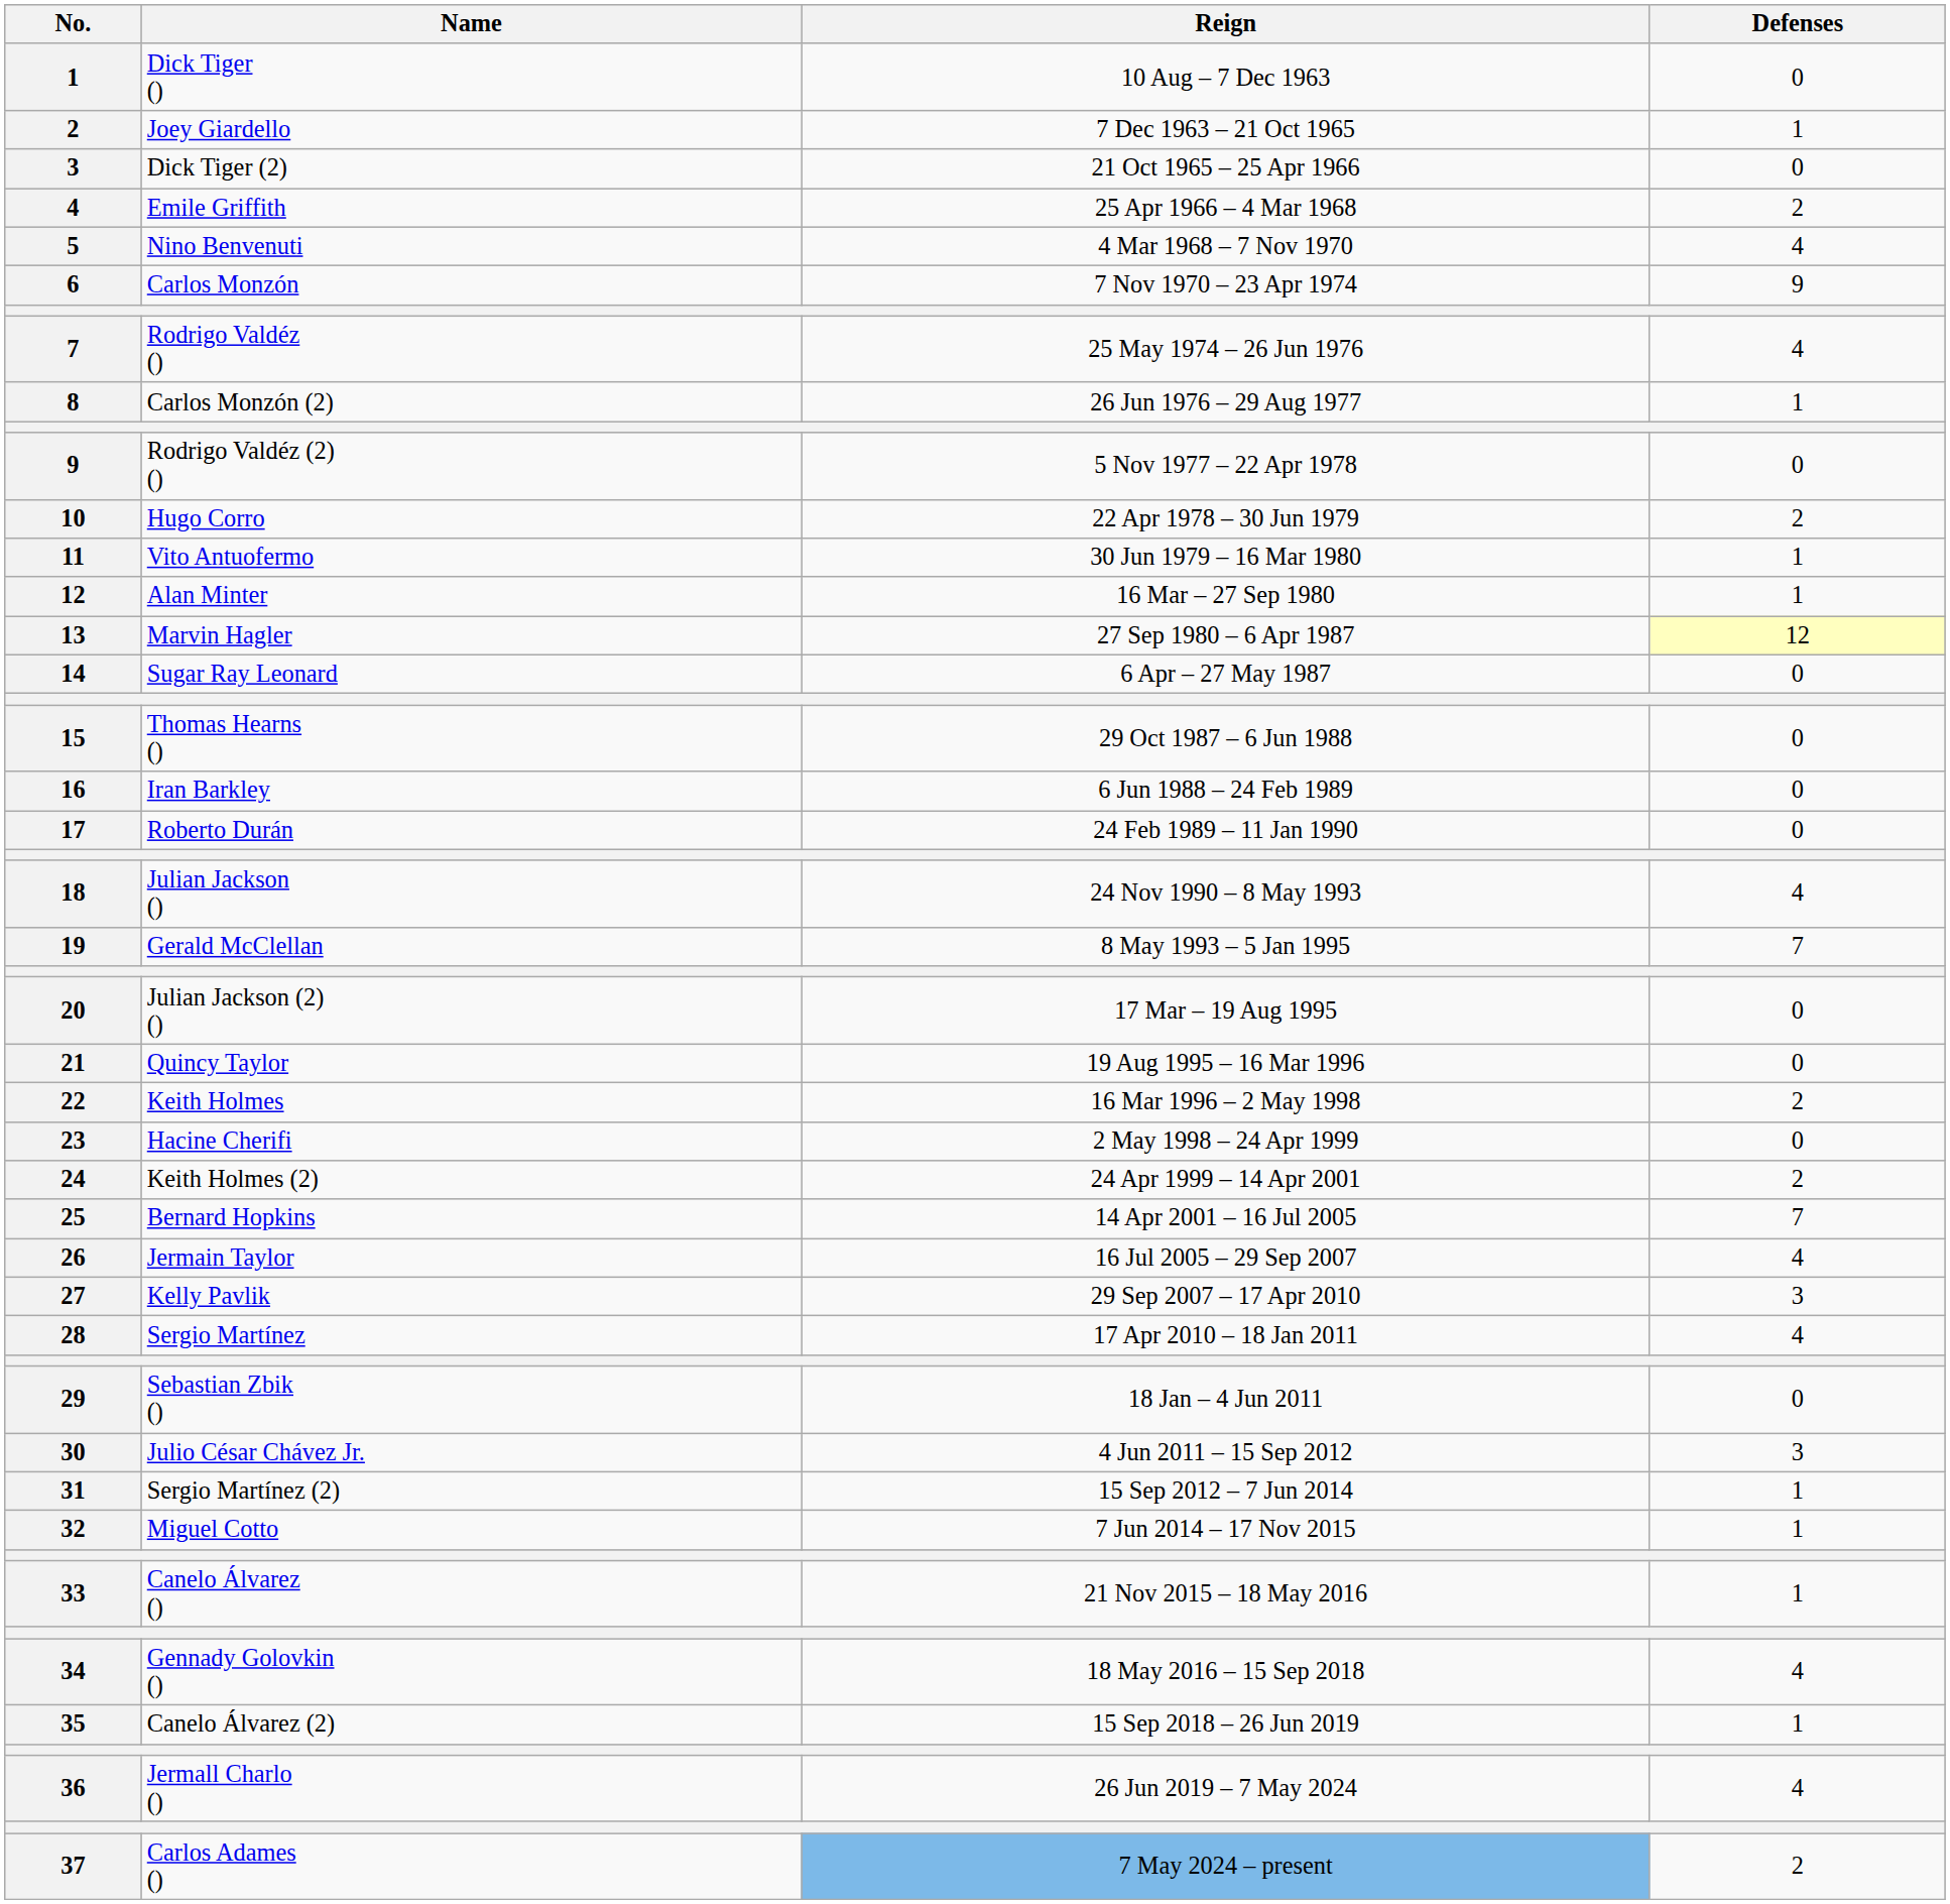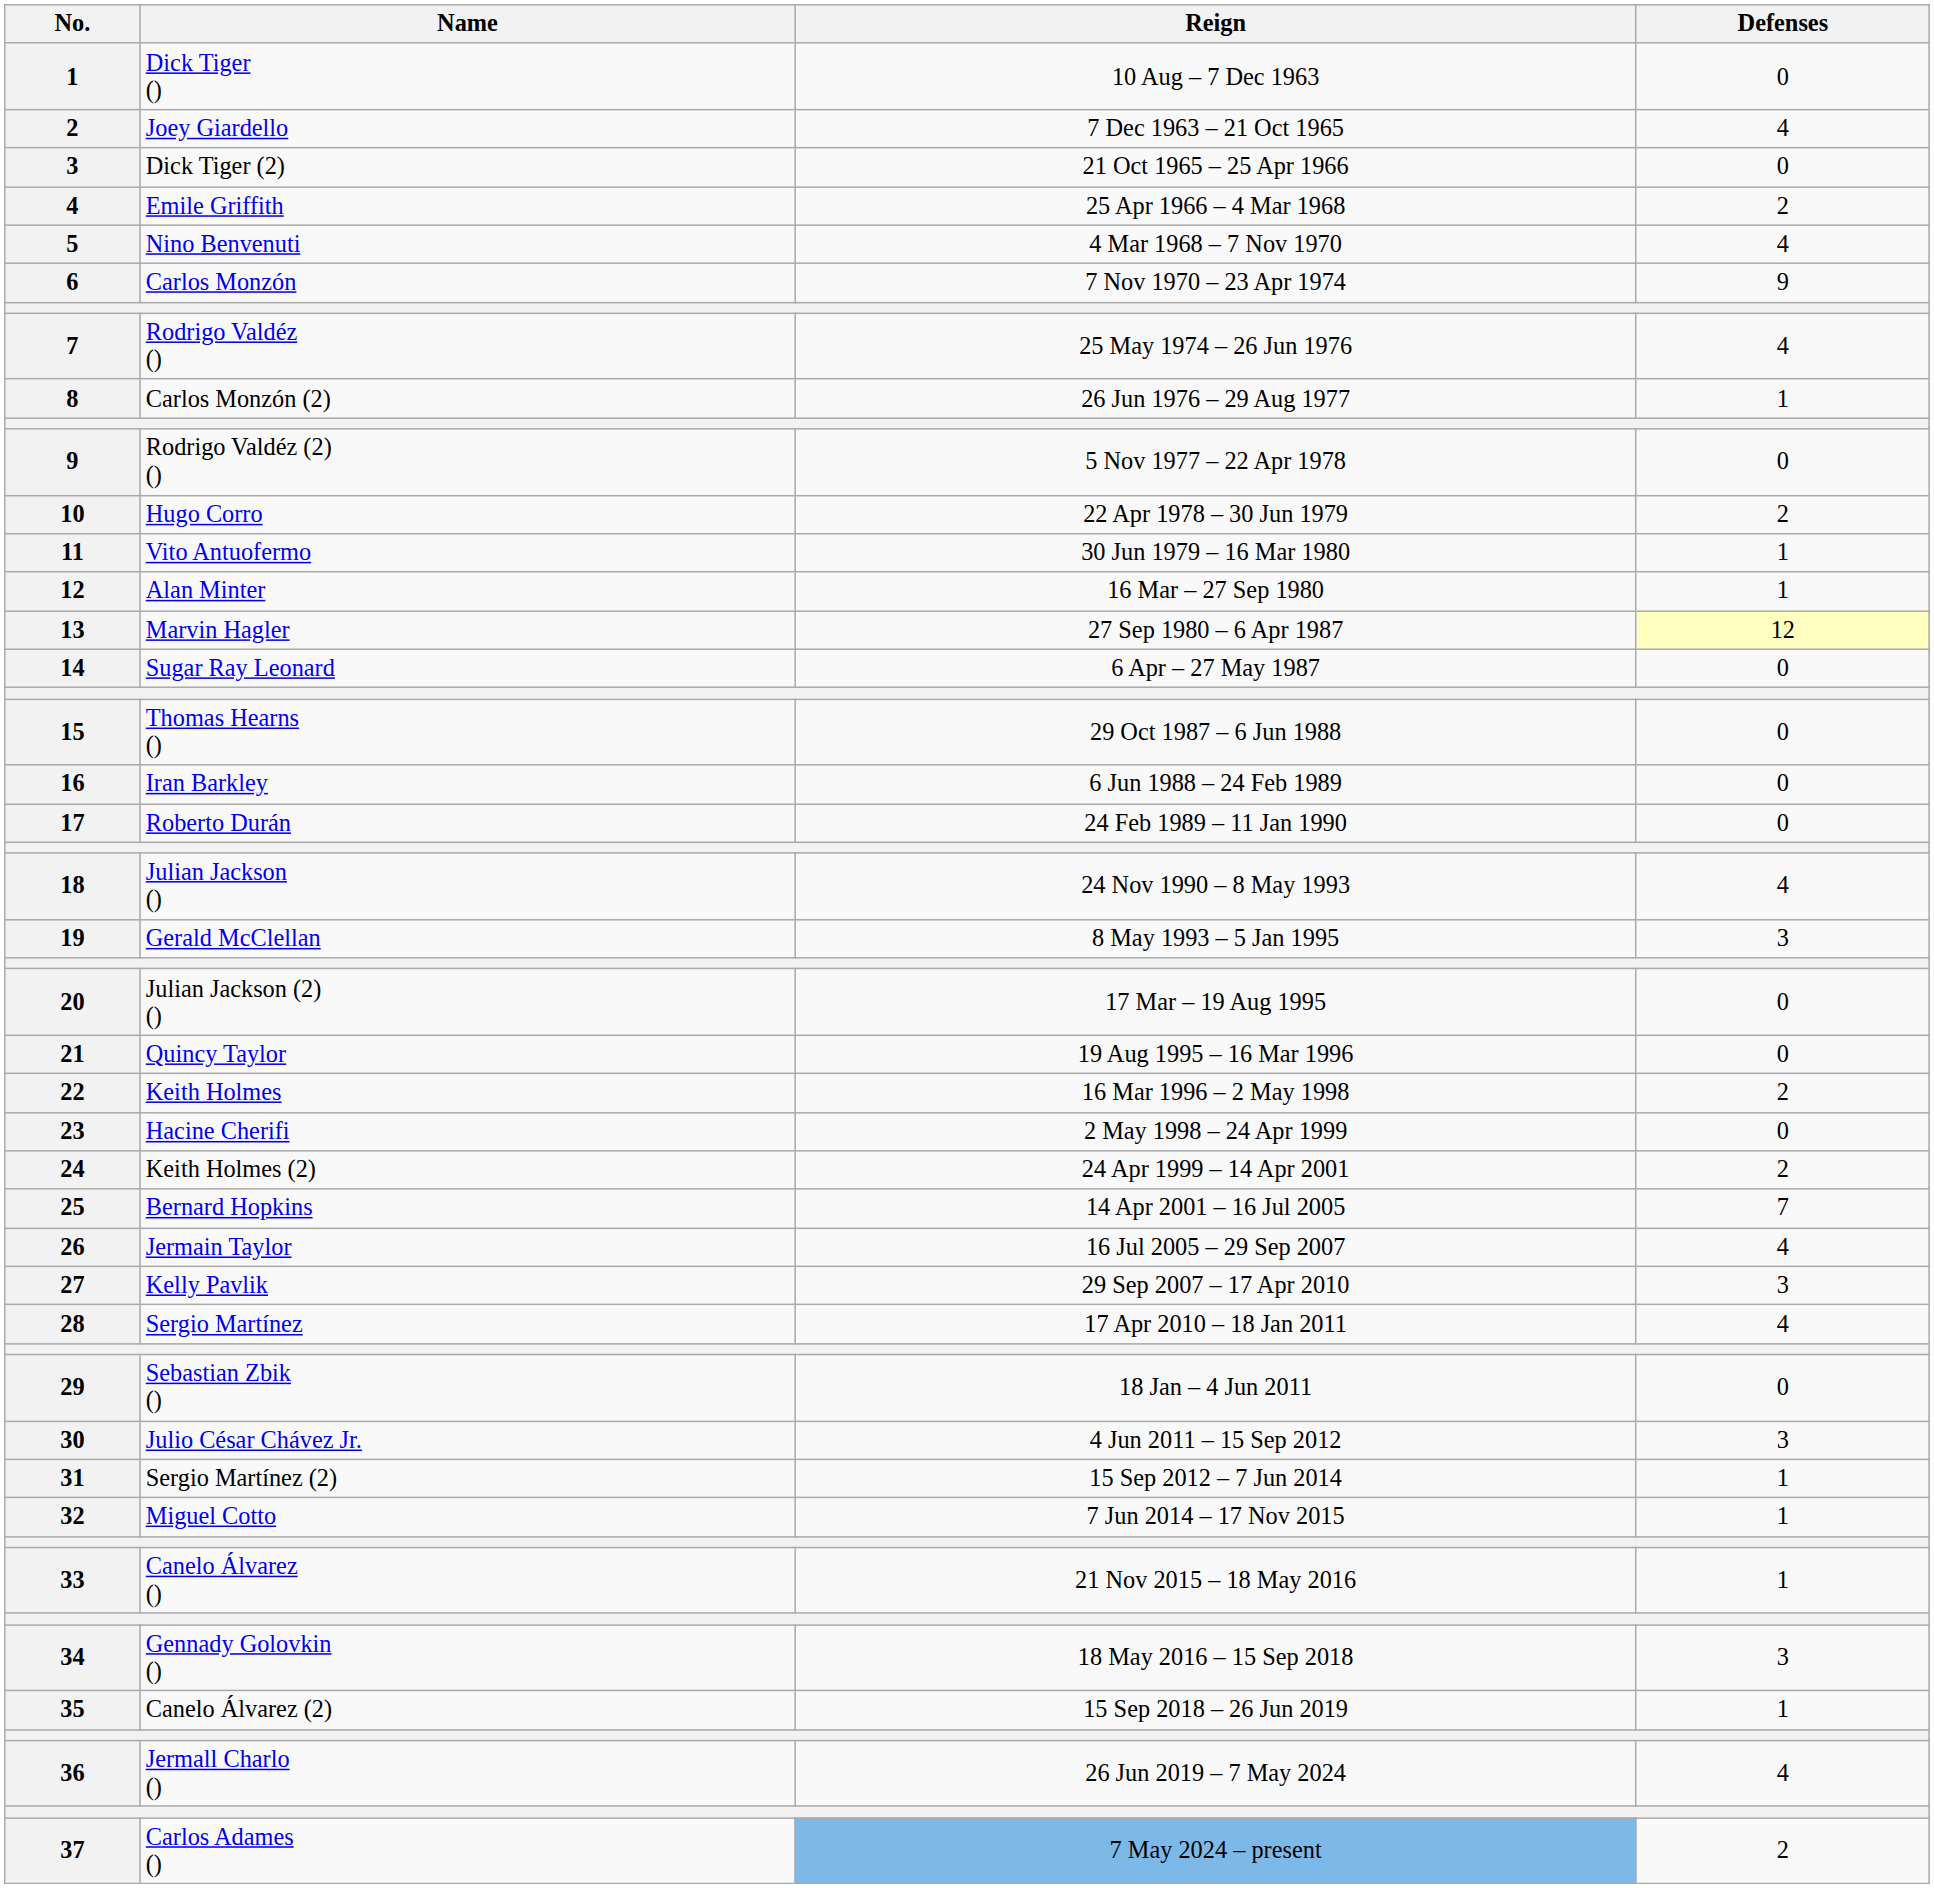Joey Giardello | Defenses: 1 -> 4
Gerald McClellan | Defenses: 7 -> 3
Gennady Golovkin () | Defenses: 4 -> 3
